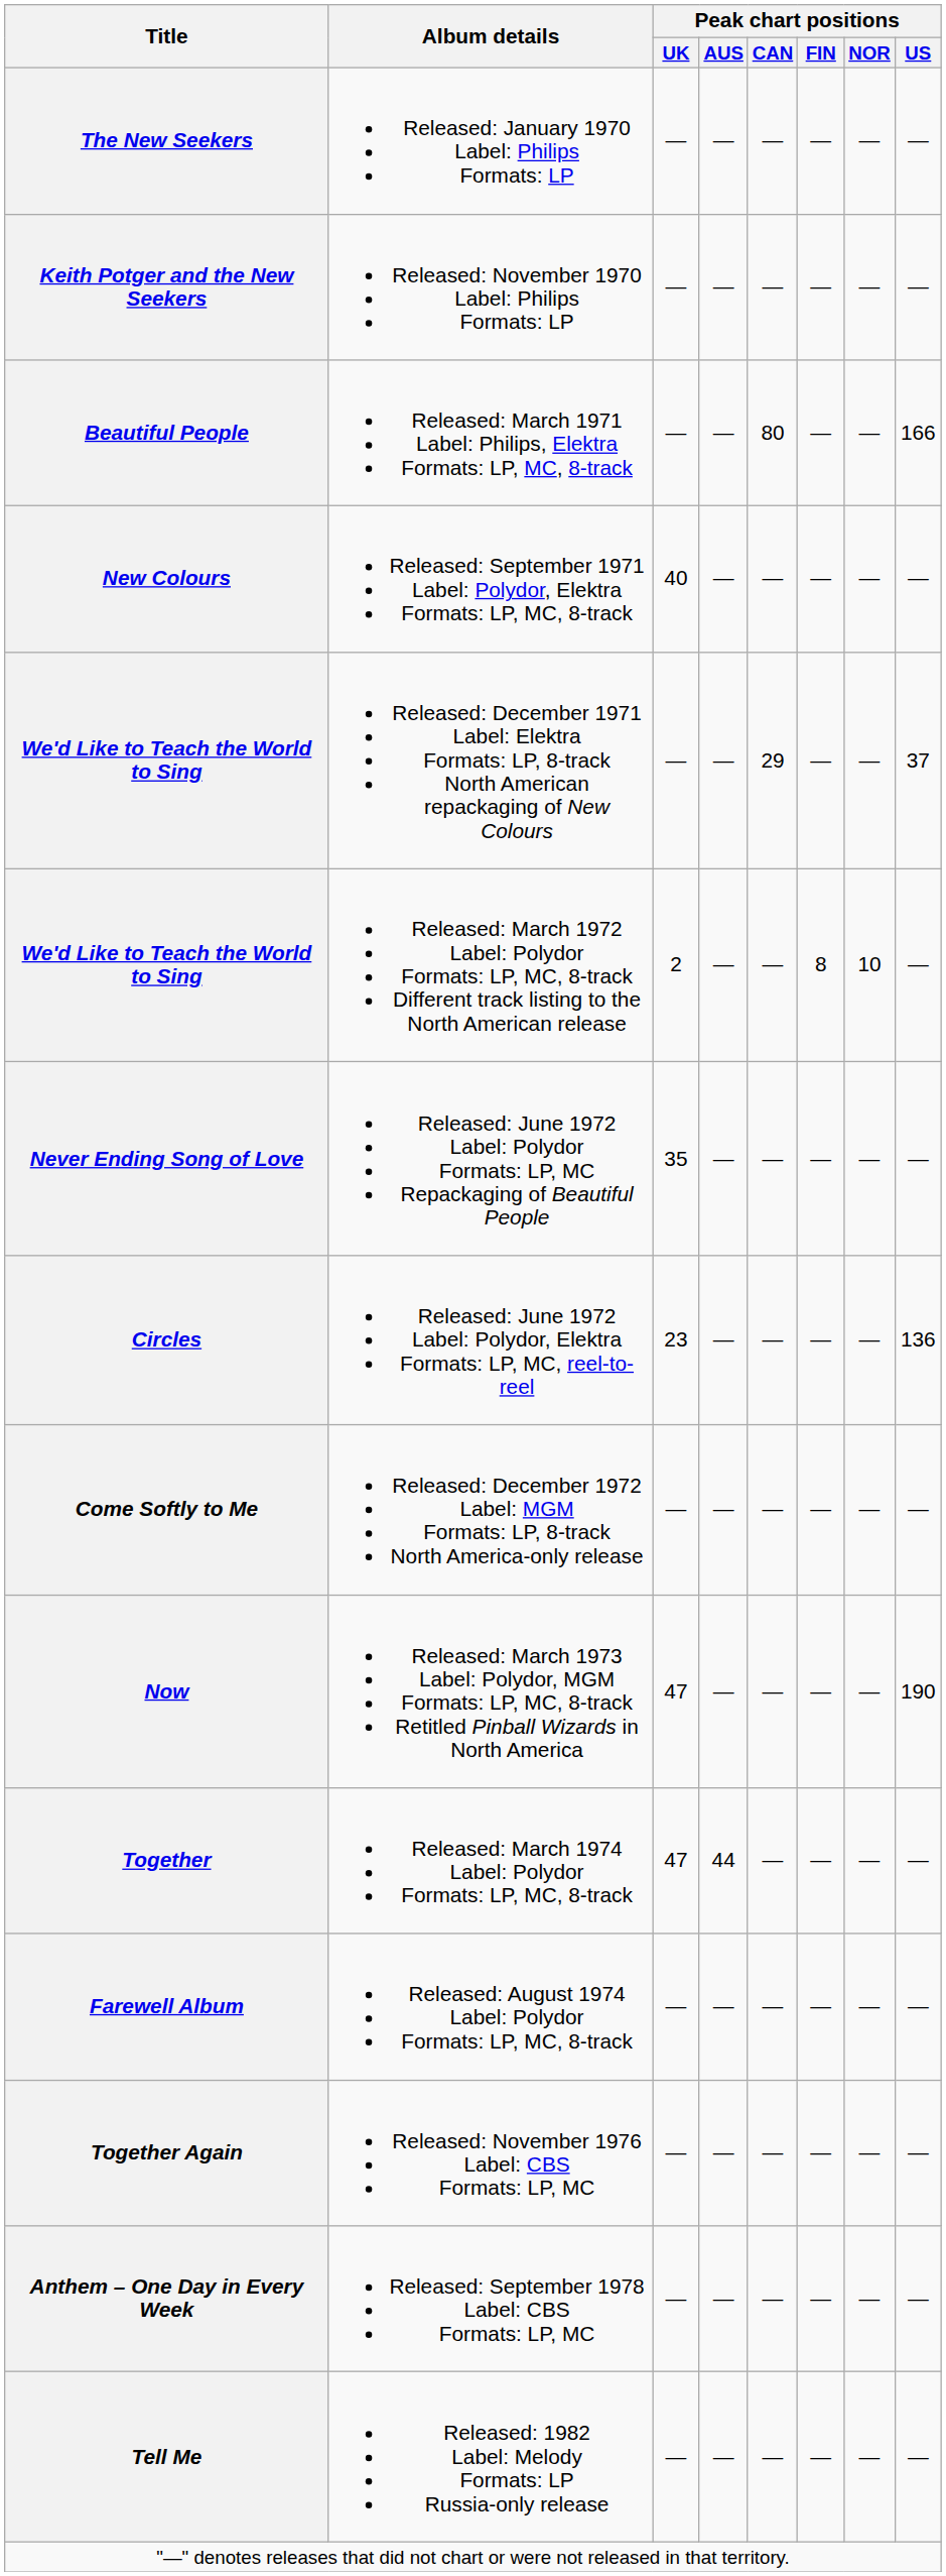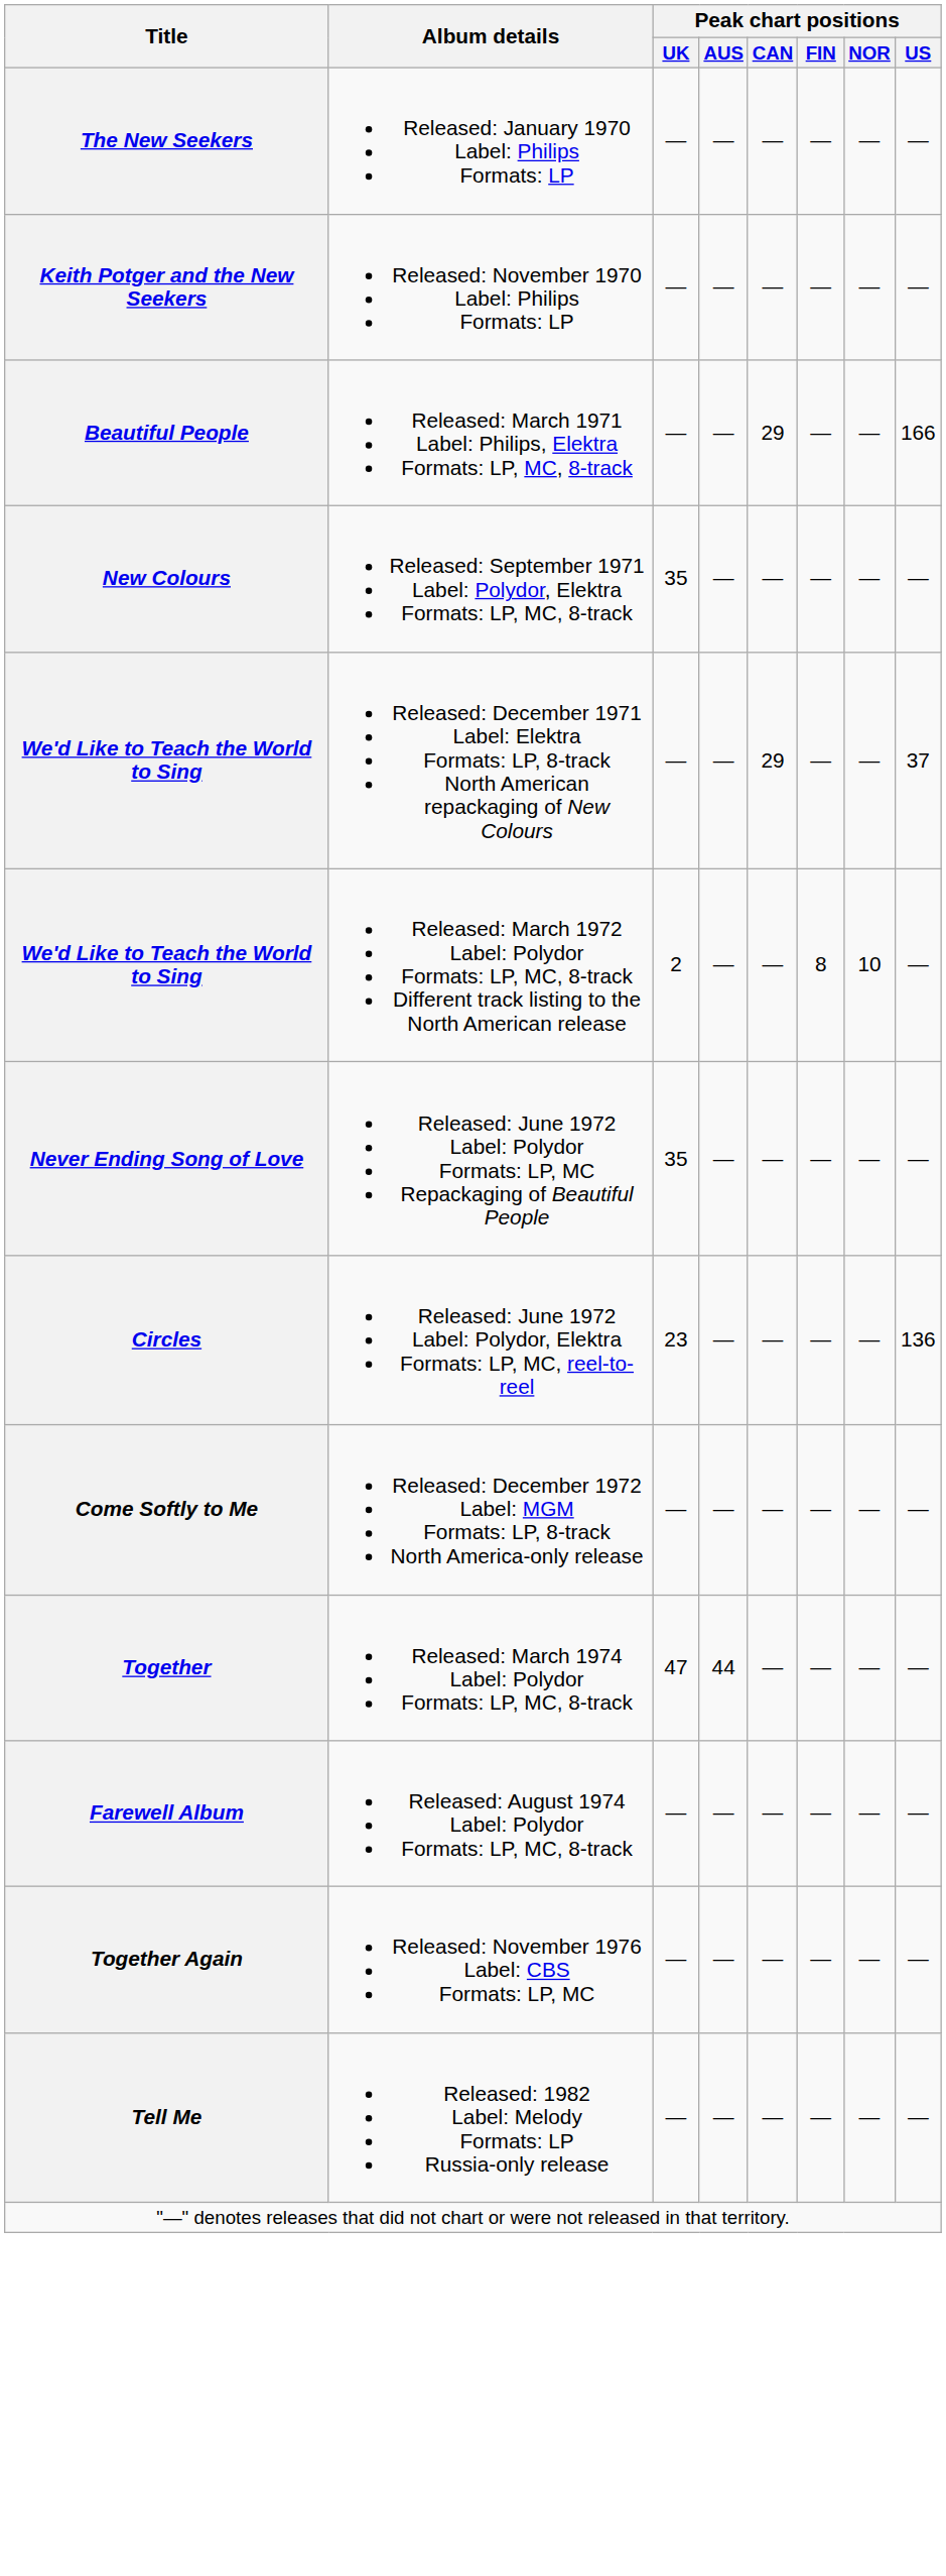Beautiful People | Peak chart positions / CAN: 80 -> 29
New Colours | Peak chart positions / UK: 40 -> 35
- row: Now | Released: March 1973 Label: Polydor, MGM Formats: LP, MC, 8-track Retitled Pinball Wizards in North America | 47 | — | — | — | — | 190
- row: Anthem – One Day in Every Week | Released: September 1978 Label: CBS Formats: LP, MC | — | — | — | — | — | —
